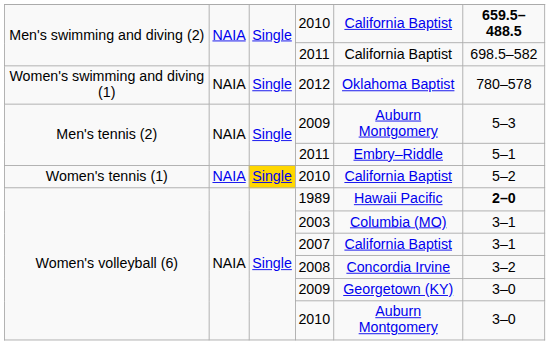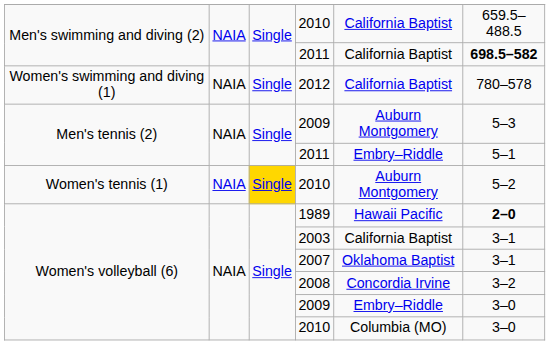Men's swimming and diving (2) / 2010 | column 6: bold -> normal
Men's swimming and diving (2) / 2011 | column 6: normal -> bold
2012 | column 5: Oklahoma Baptist -> California Baptist
Women's tennis (1) / 2010 | column 5: California Baptist -> Auburn Montgomery
2003 | column 5: Columbia (MO) -> California Baptist
2007 | column 5: California Baptist -> Oklahoma Baptist
Women's volleyball (6) / 2009 | column 5: Georgetown (KY) -> Embry–Riddle
Women's volleyball (6) / 2010 | column 5: Auburn Montgomery -> Columbia (MO)
